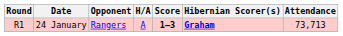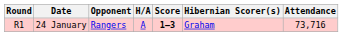24 January | Hibernian Scorer(s): bold -> normal
24 January | Attendance: 73,713 -> 73,716
